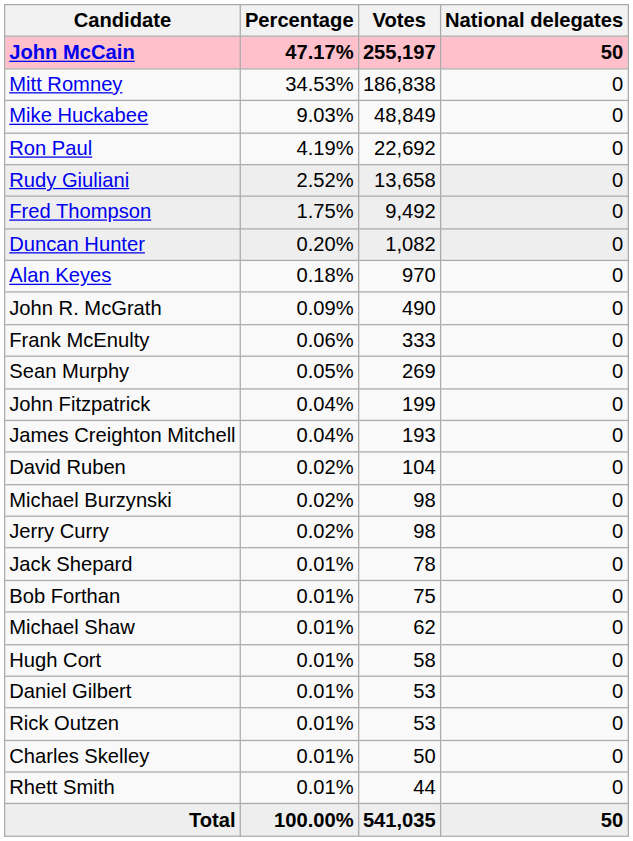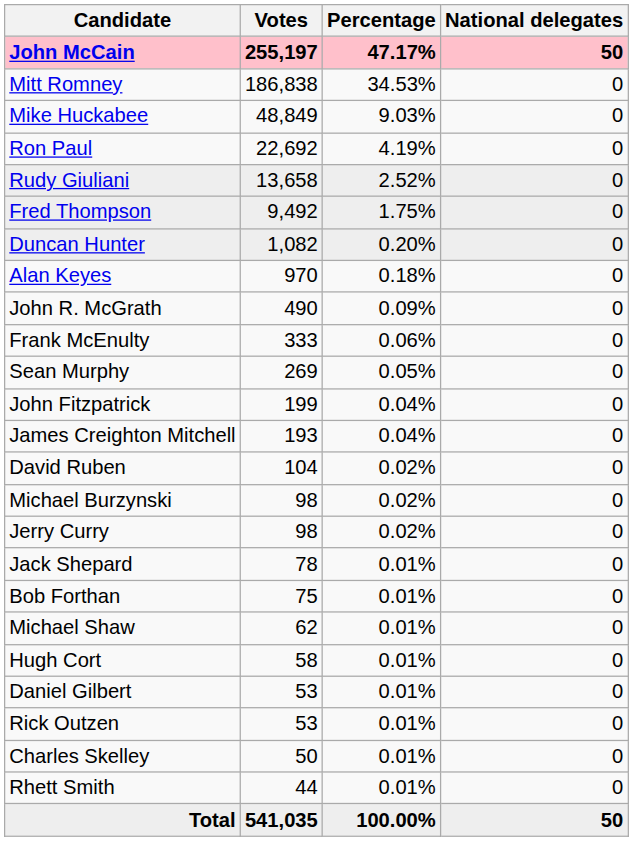columns swapped: Votes <-> Percentage
